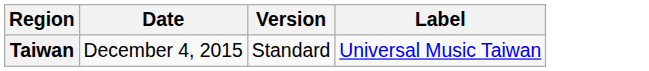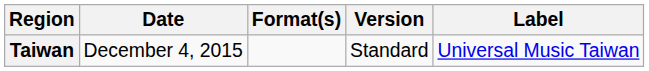+ column: Format(s)
